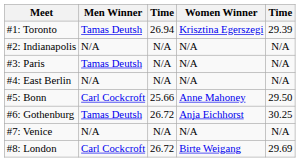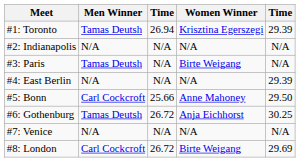#3: Paris | Women Winner: N/A -> Birte Weigang
#4: East Berlin | column 5: N/A -> 29.39
